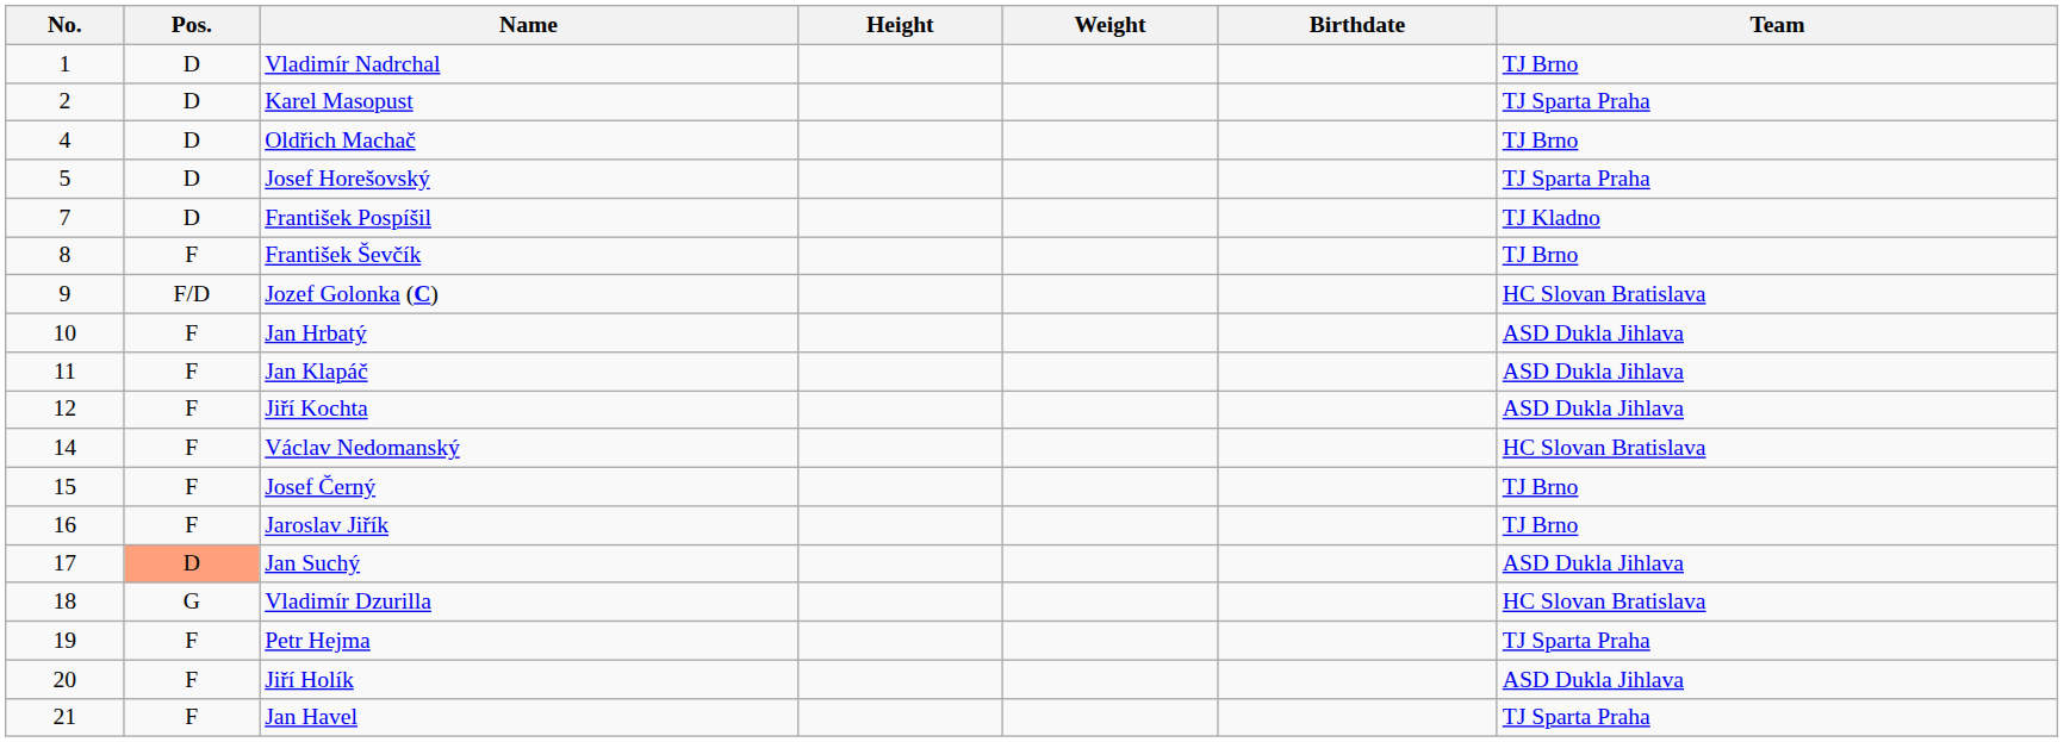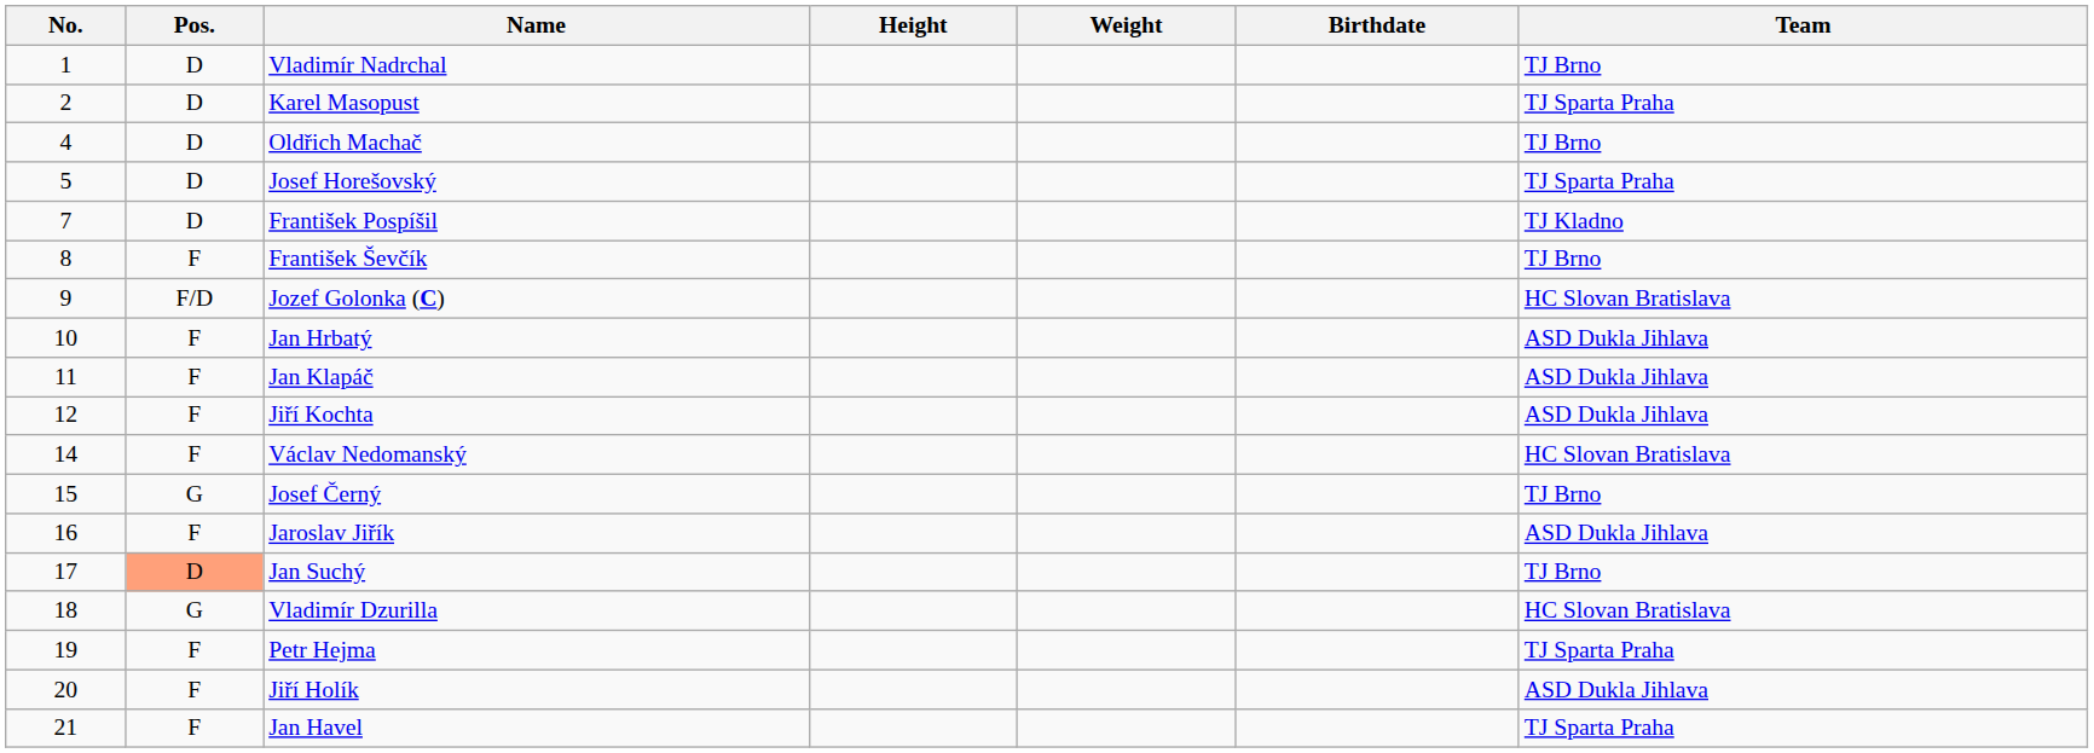Josef Černý | Pos.: F -> G
Jaroslav Jiřík | Team: TJ Brno -> ASD Dukla Jihlava
Jan Suchý | Team: ASD Dukla Jihlava -> TJ Brno
